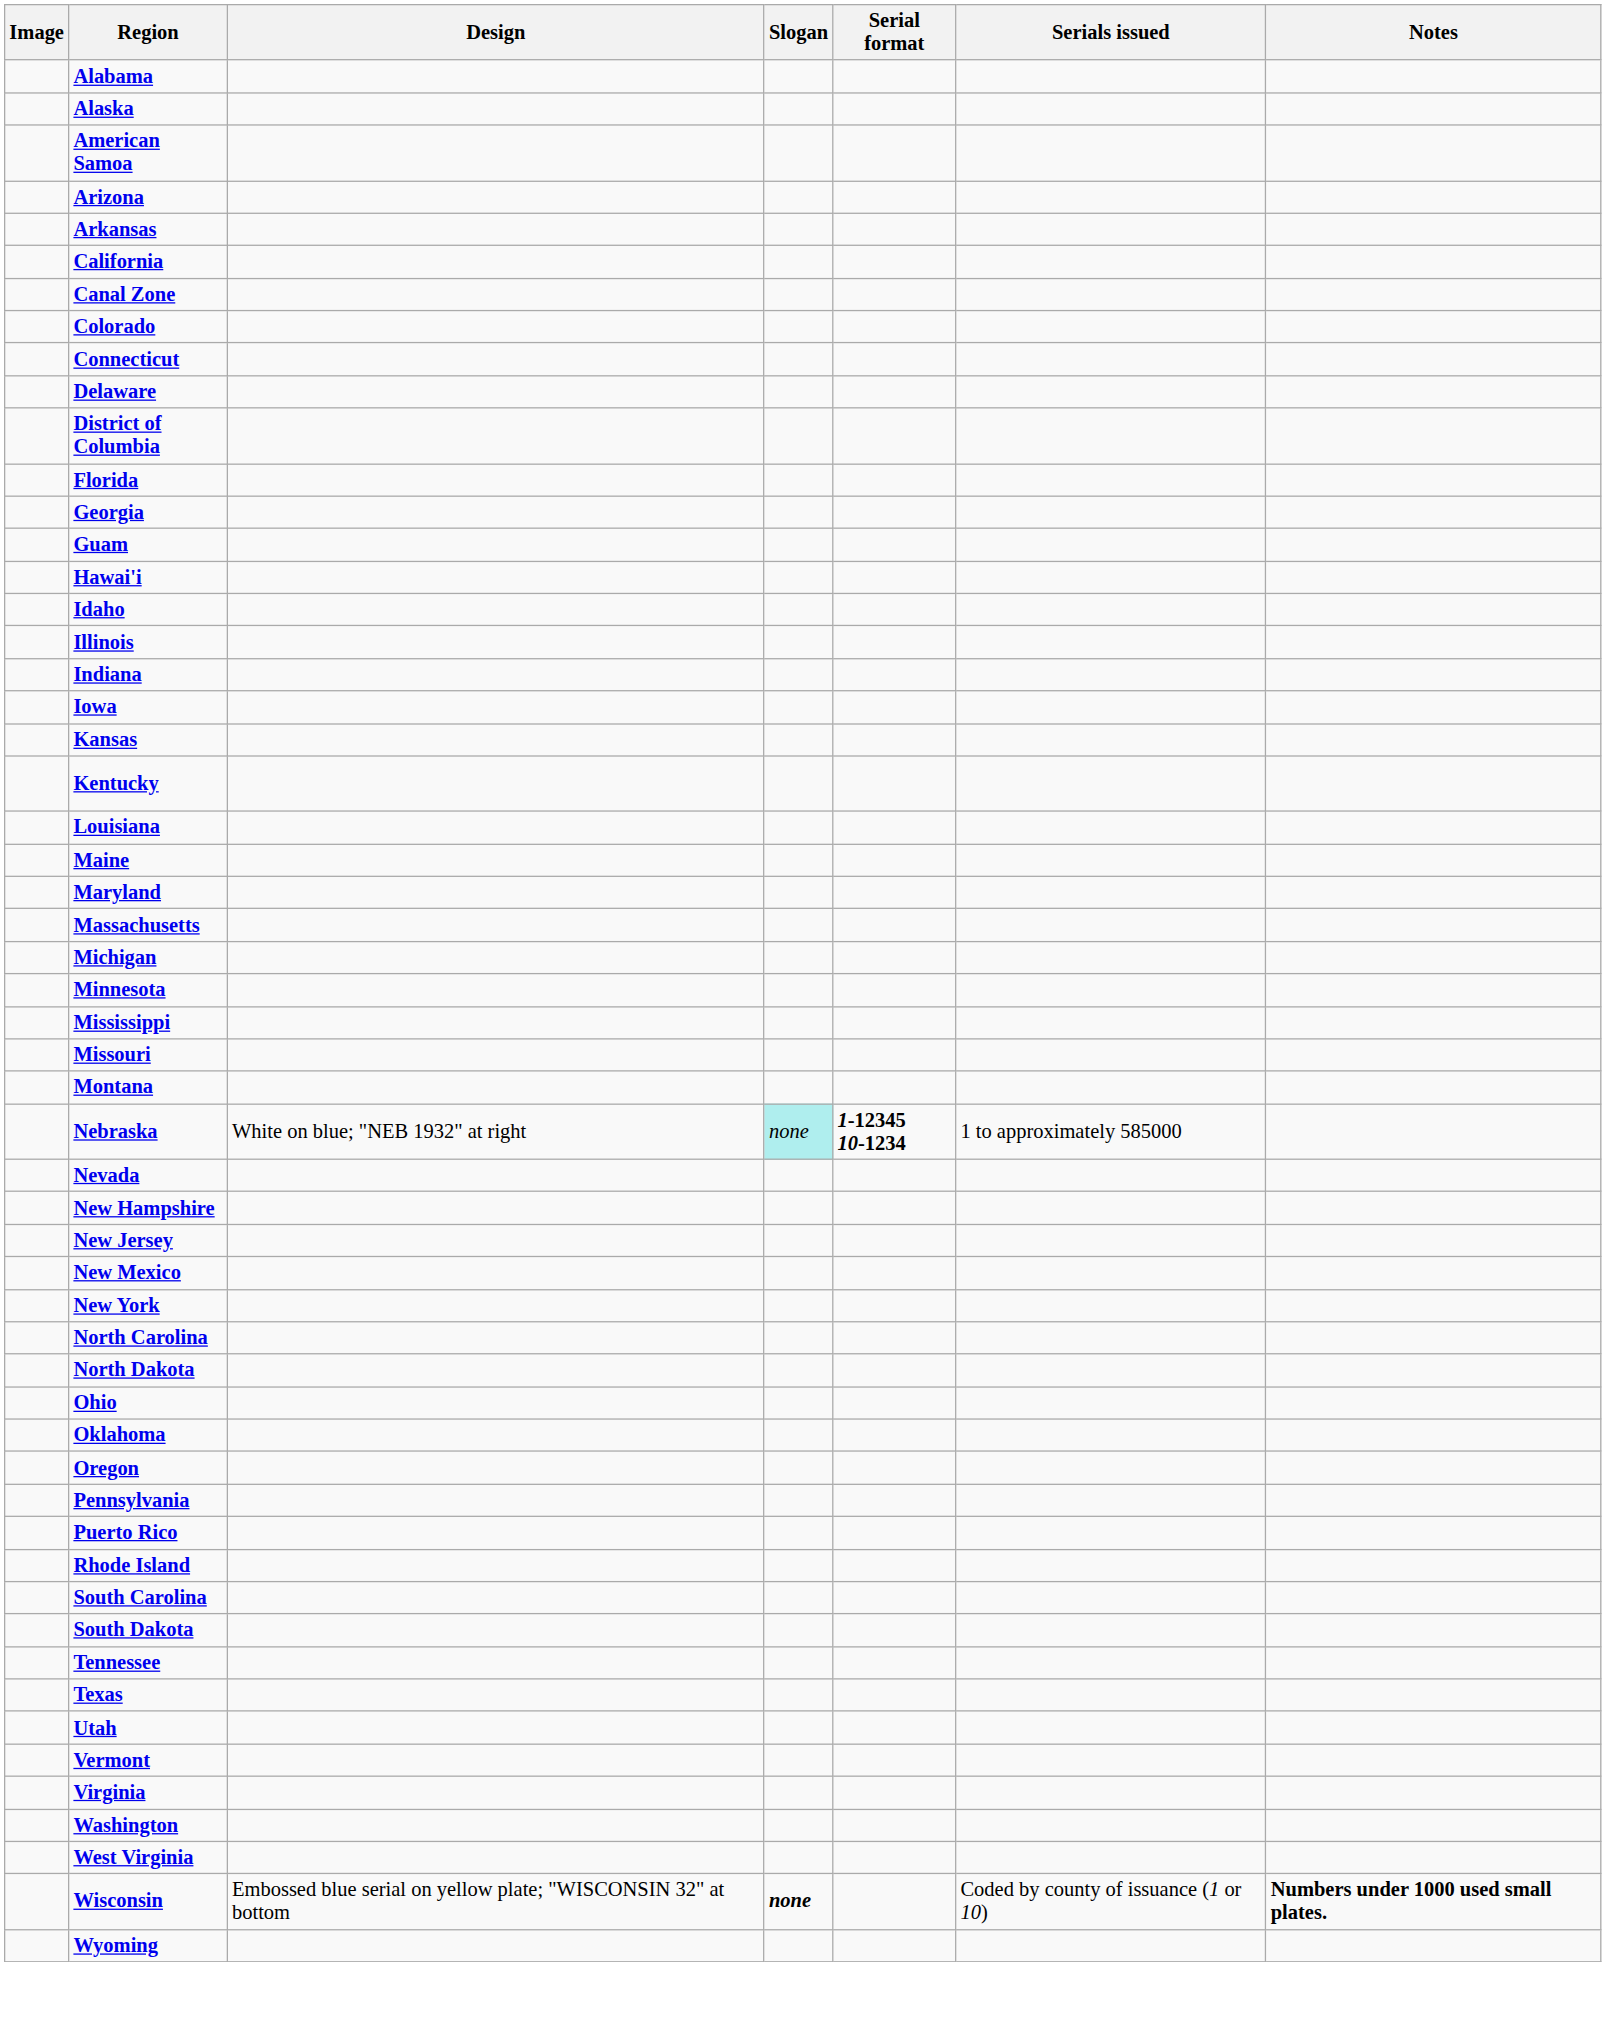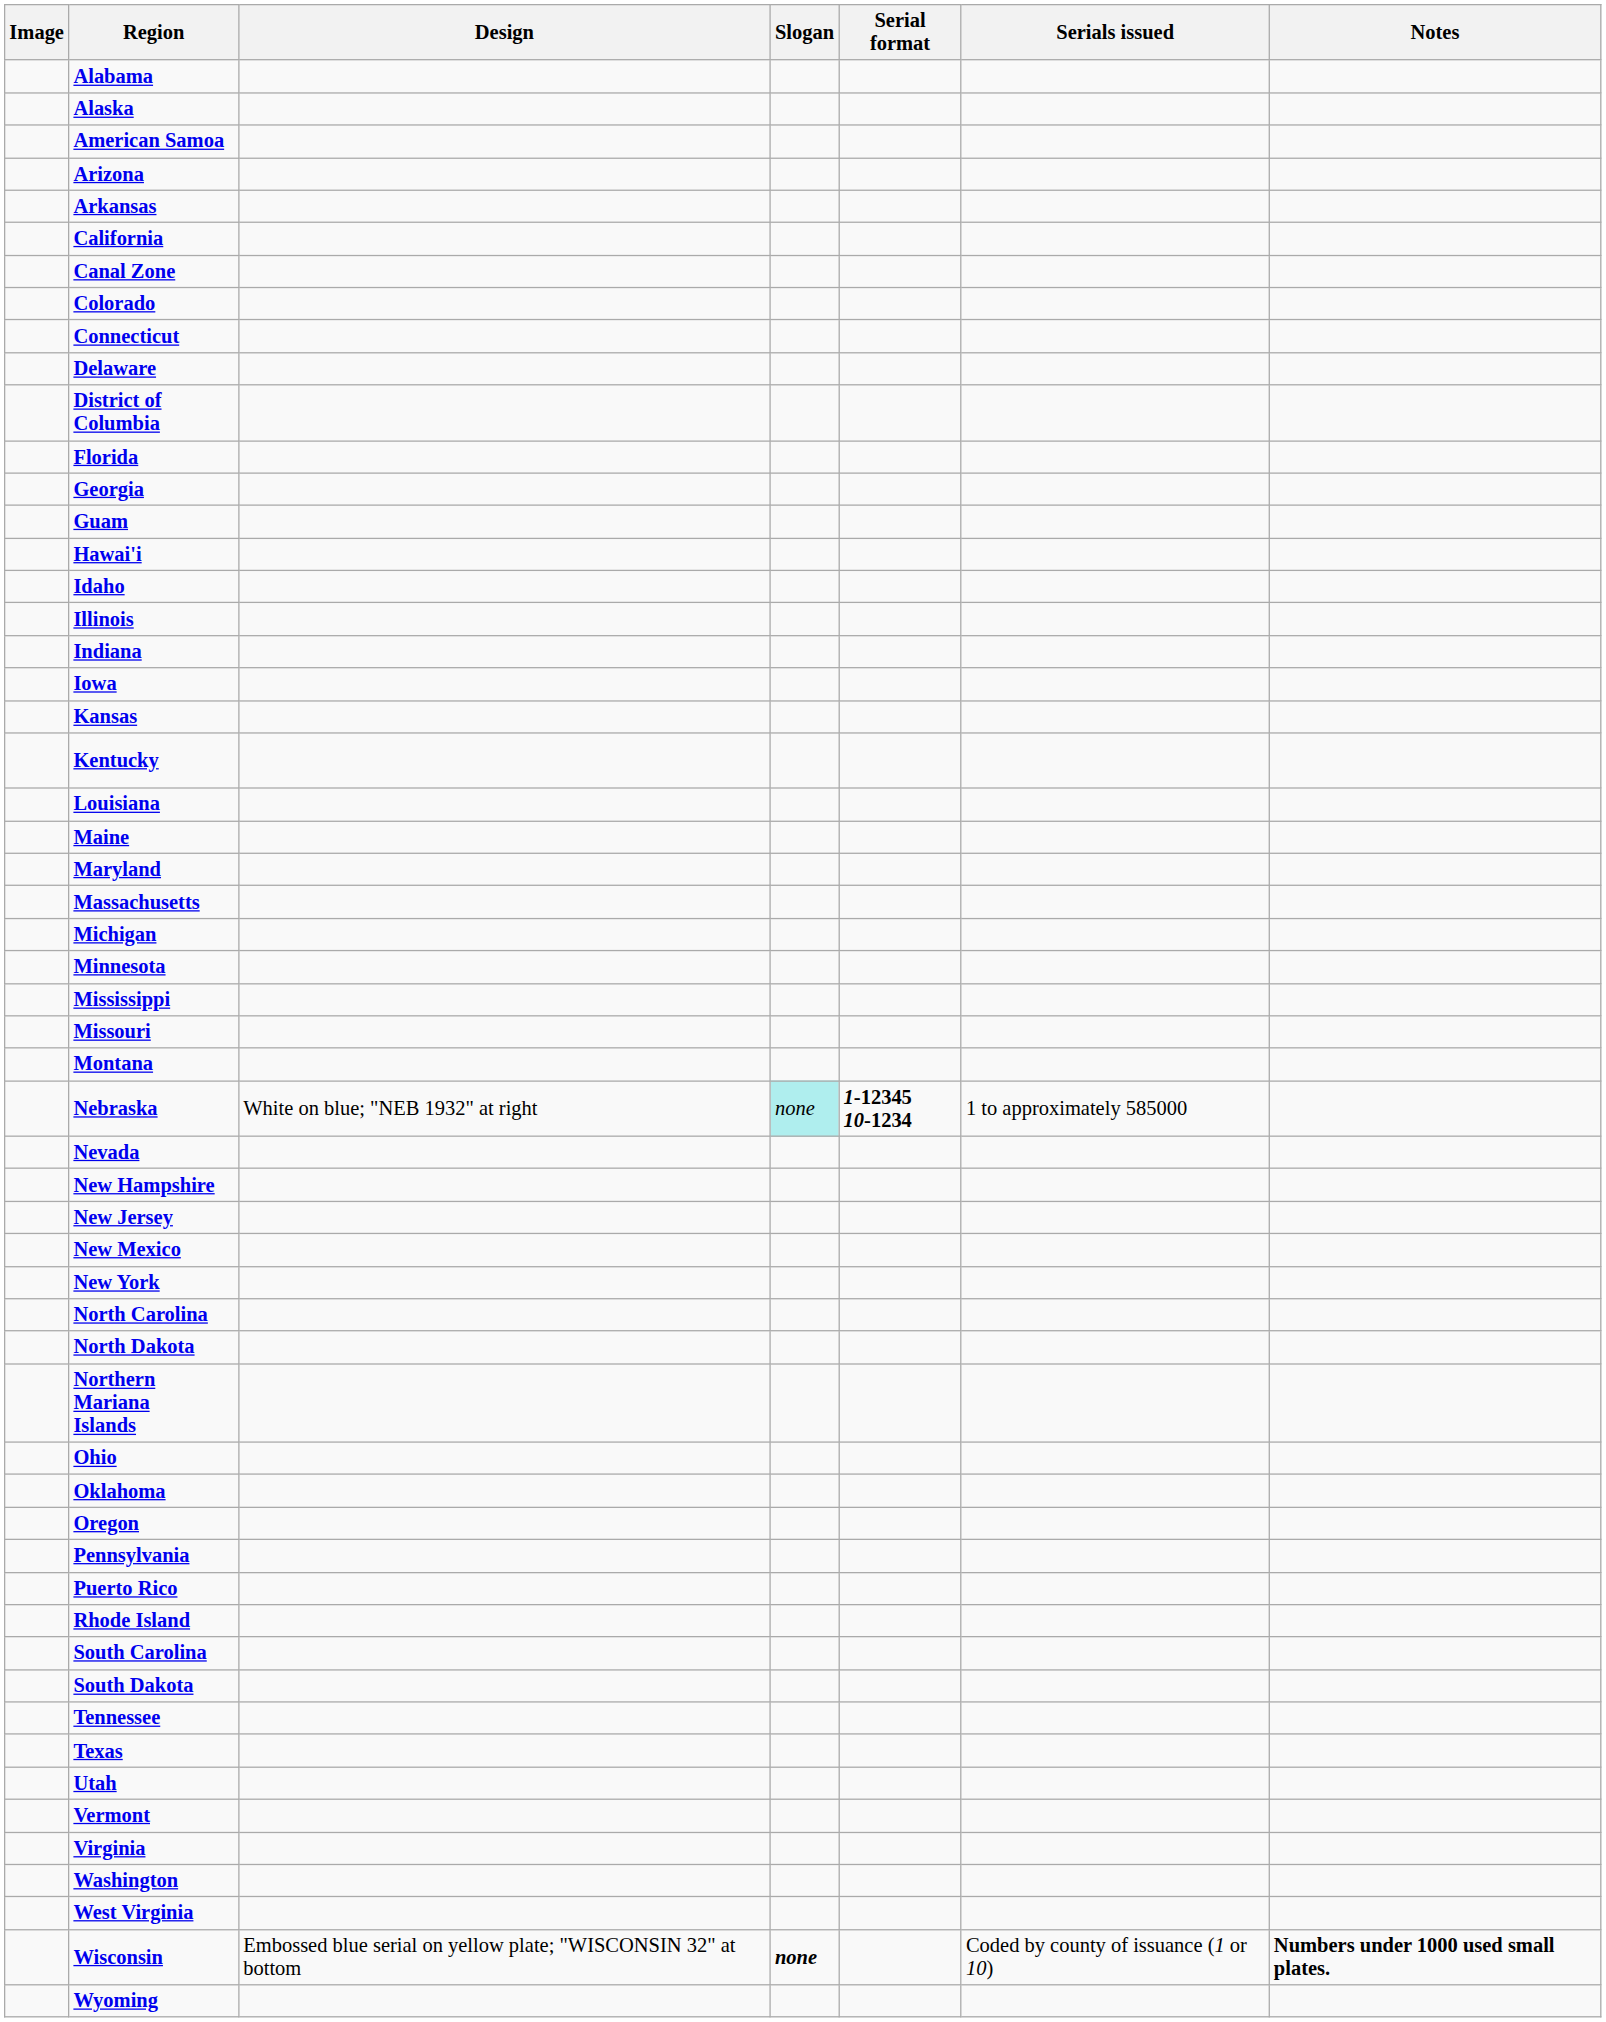+ row: Northern Mariana Islands
